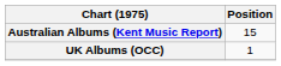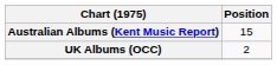UK Albums (OCC) | Position: 1 -> 2
